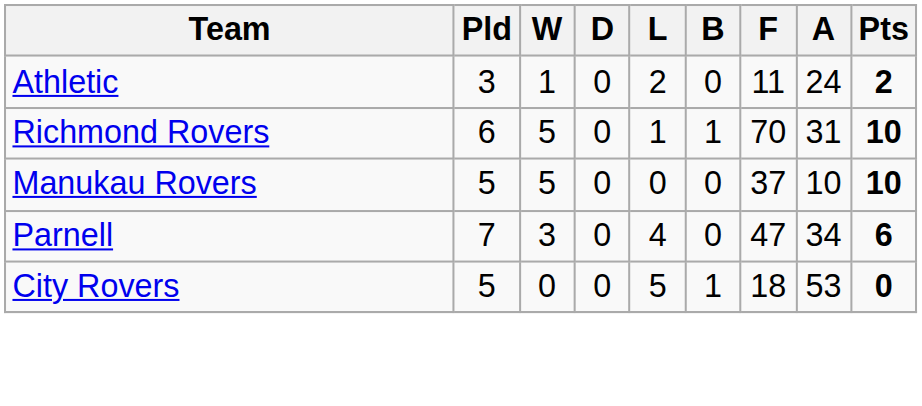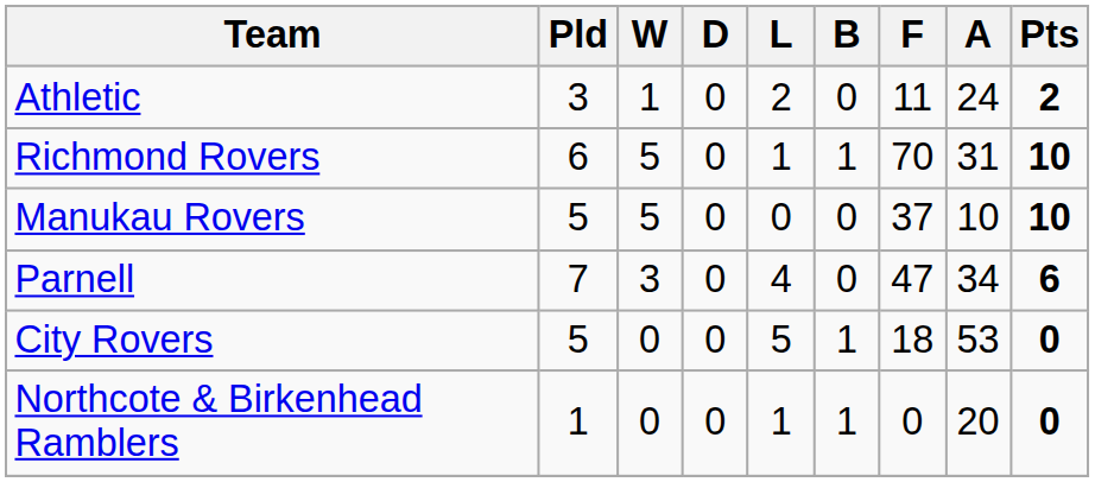+ row: Northcote & Birkenhead Ramblers | 1 | 0 | 0 | 1 | 1 | 0 | 20 | 0
